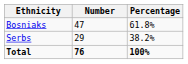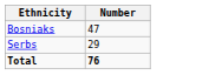- column: Percentage | 61.8% | 38.2% | 100%
